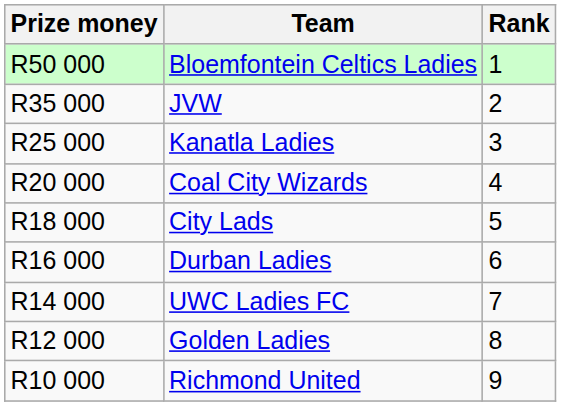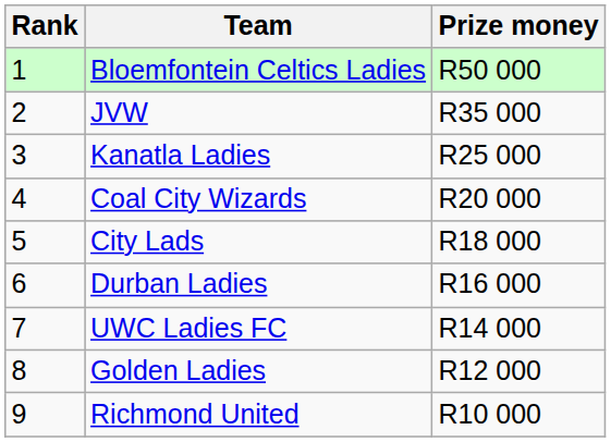columns swapped: Rank <-> Prize money
